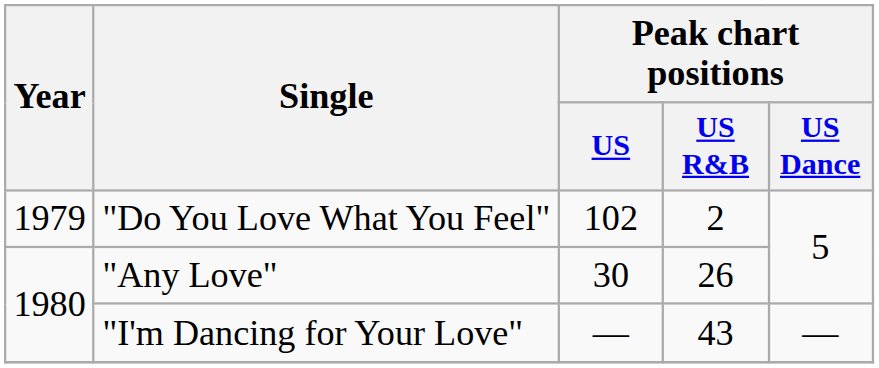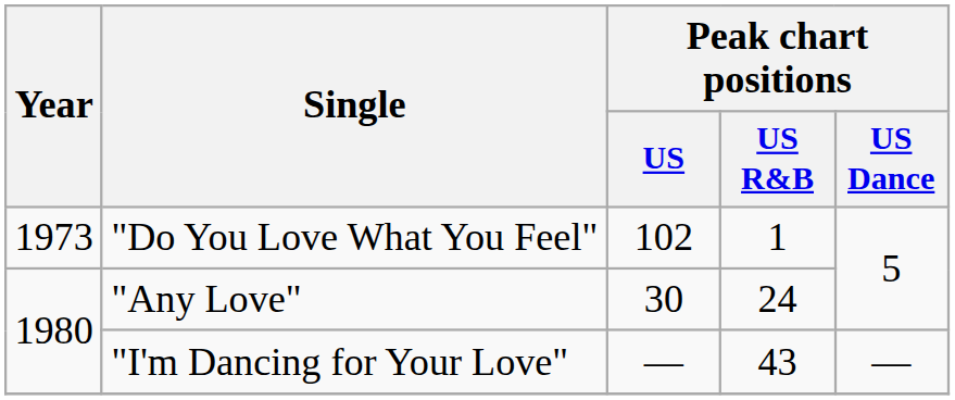"Do You Love What You Feel" | Year: 1979 -> 1973
"Do You Love What You Feel" | Peak chart positions / US R&B: 2 -> 1
"Any Love" | Peak chart positions / US R&B: 26 -> 24
